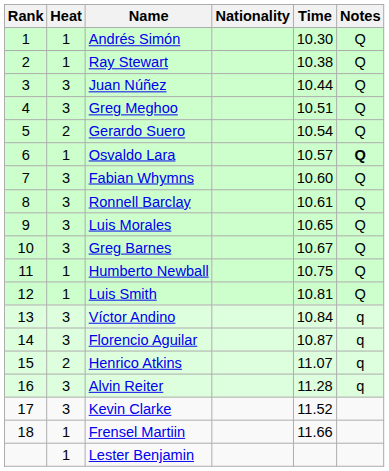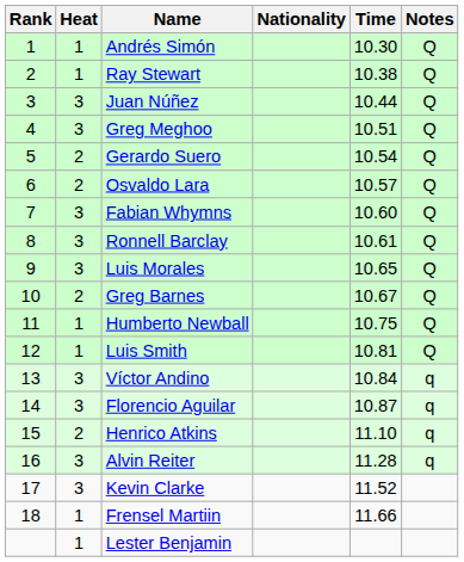Osvaldo Lara | Heat: 1 -> 2
Osvaldo Lara | Notes: bold -> normal
Greg Barnes | Heat: 3 -> 2
Henrico Atkins | Time: 11.07 -> 11.10
